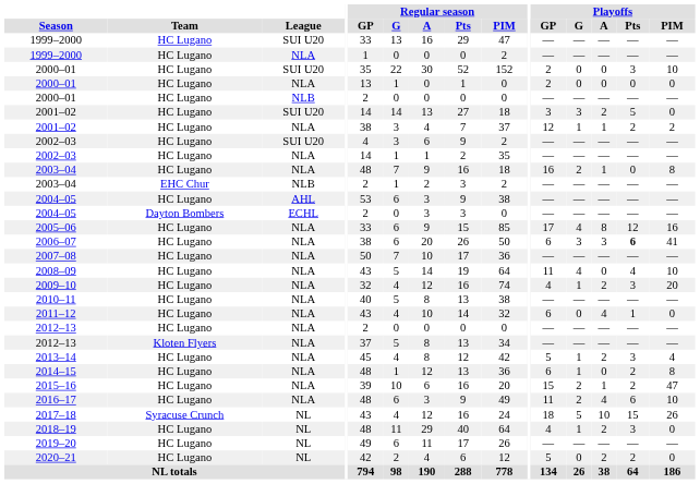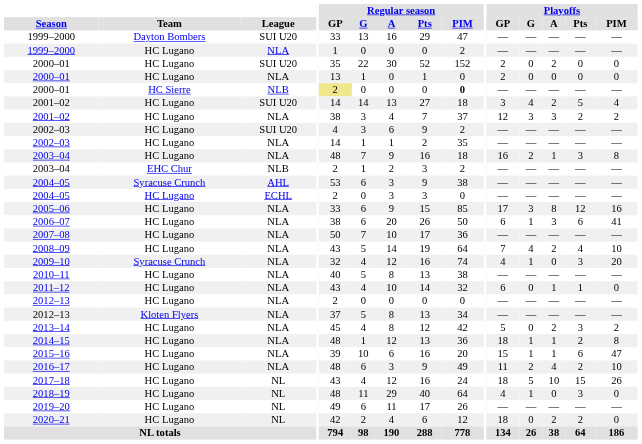1999–2000 / SUI U20 | Team: HC Lugano -> Dayton Bombers
2000–01 / SUI U20 | Playoffs / A: 0 -> 2
2000–01 / SUI U20 | Playoffs / Pts: 3 -> 0
2000–01 / SUI U20 | Playoffs / PIM: 10 -> 0
2000–01 / NLB | Team: HC Lugano -> HC Sierre
2000–01 / NLB | Regular season / GP: no background -> khaki background
2000–01 / NLB | Regular season / PIM: normal -> bold
2001–02 / SUI U20 | Playoffs / G: 3 -> 4
2001–02 / SUI U20 | Playoffs / PIM: 0 -> 4
2001–02 / NLA | Playoffs / G: 1 -> 3
2001–02 / NLA | Playoffs / A: 1 -> 3
2003–04 / NLA | Playoffs / Pts: 0 -> 3
2004–05 / AHL | Team: HC Lugano -> Syracuse Crunch
2004–05 / ECHL | Team: Dayton Bombers -> HC Lugano
2005–06 | Playoffs / G: 4 -> 3
2006–07 | Playoffs / G: 3 -> 1
2006–07 | Playoffs / Pts: bold -> normal
2008–09 | Playoffs / GP: 11 -> 7
2008–09 | Playoffs / A: 0 -> 2
2009–10 | Team: HC Lugano -> Syracuse Crunch
2009–10 | Playoffs / A: 2 -> 0
2011–12 | Playoffs / A: 4 -> 1
2013–14 | Playoffs / G: 1 -> 0
2013–14 | Playoffs / PIM: 4 -> 2
2014–15 | Playoffs / GP: 6 -> 18
2014–15 | Playoffs / A: 0 -> 1
2015–16 | Playoffs / G: 2 -> 1
2015–16 | Playoffs / Pts: 2 -> 6
2016–17 | Playoffs / Pts: 6 -> 2
2017–18 | Team: Syracuse Crunch -> HC Lugano
2018–19 | Playoffs / A: 2 -> 0
2020–21 | Playoffs / GP: 5 -> 18
